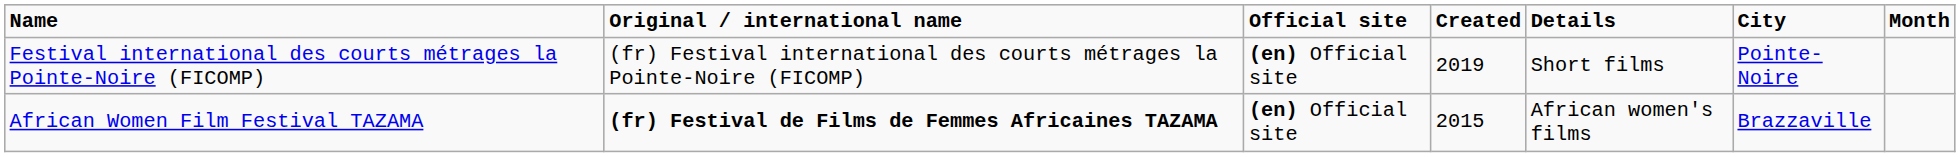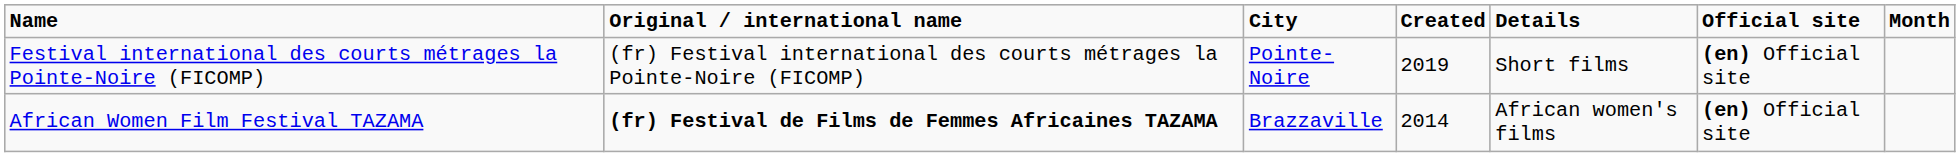columns swapped: City <-> Official site
African Women Film Festival TAZAMA | Created: 2015 -> 2014
